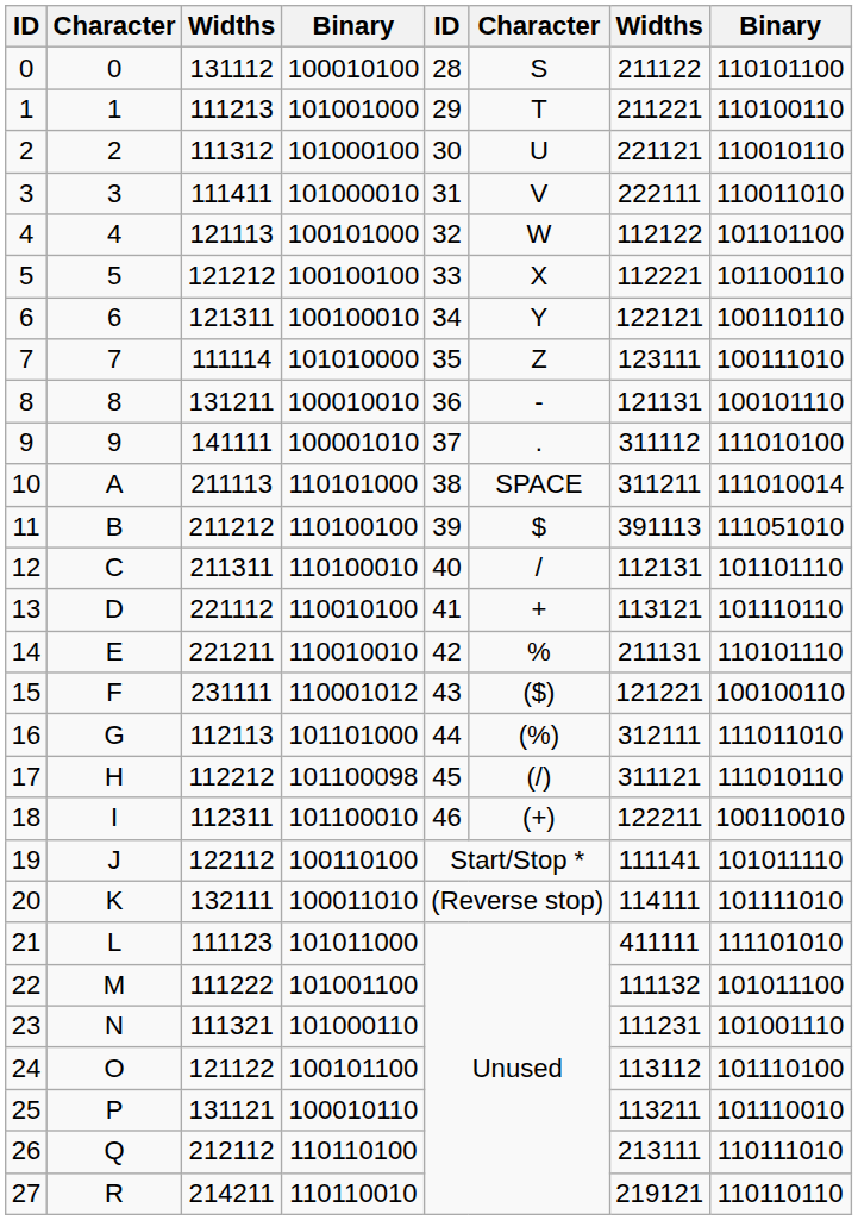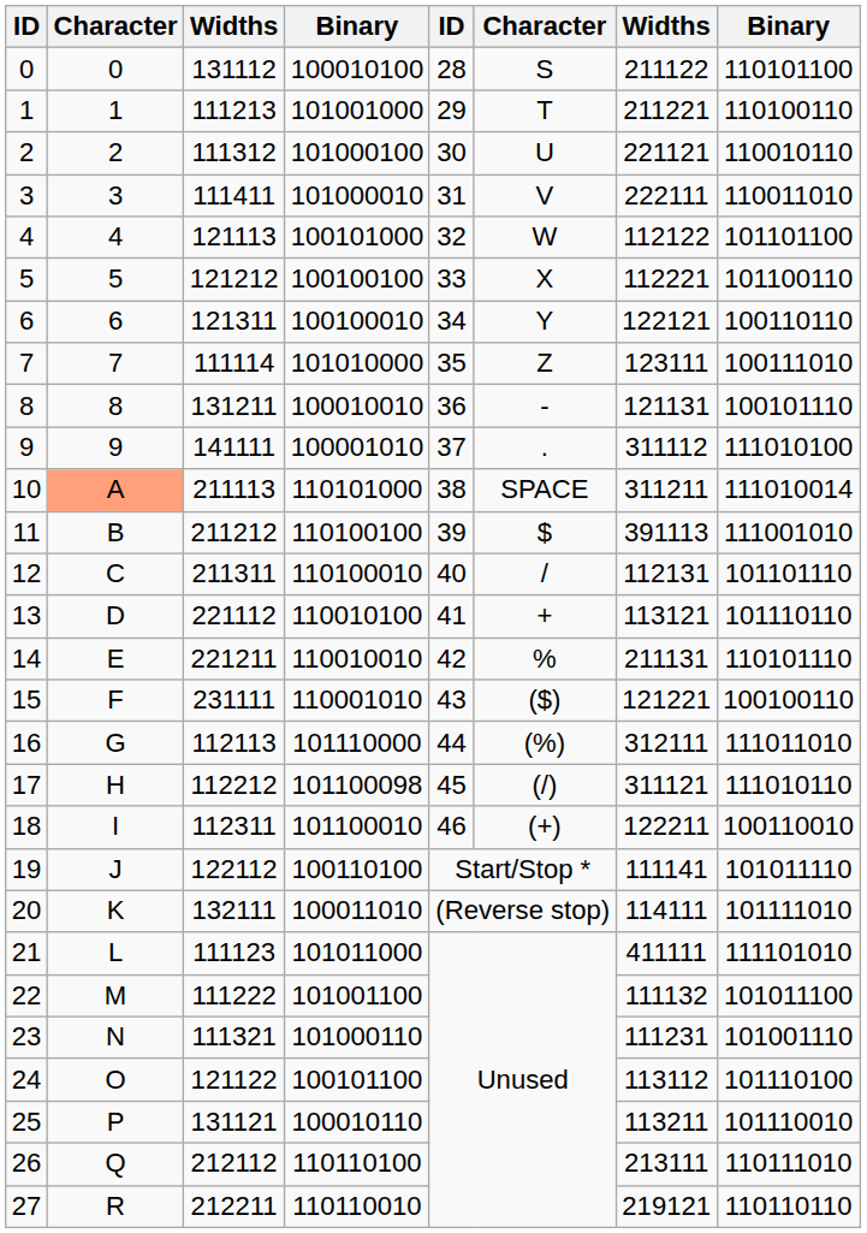10 | column 2: no background -> lightsalmon background
11 | column 8: 111051010 -> 111001010
15 | column 4: 110001012 -> 110001010
16 | column 4: 101101000 -> 101110000
27 | column 3: 214211 -> 212211
